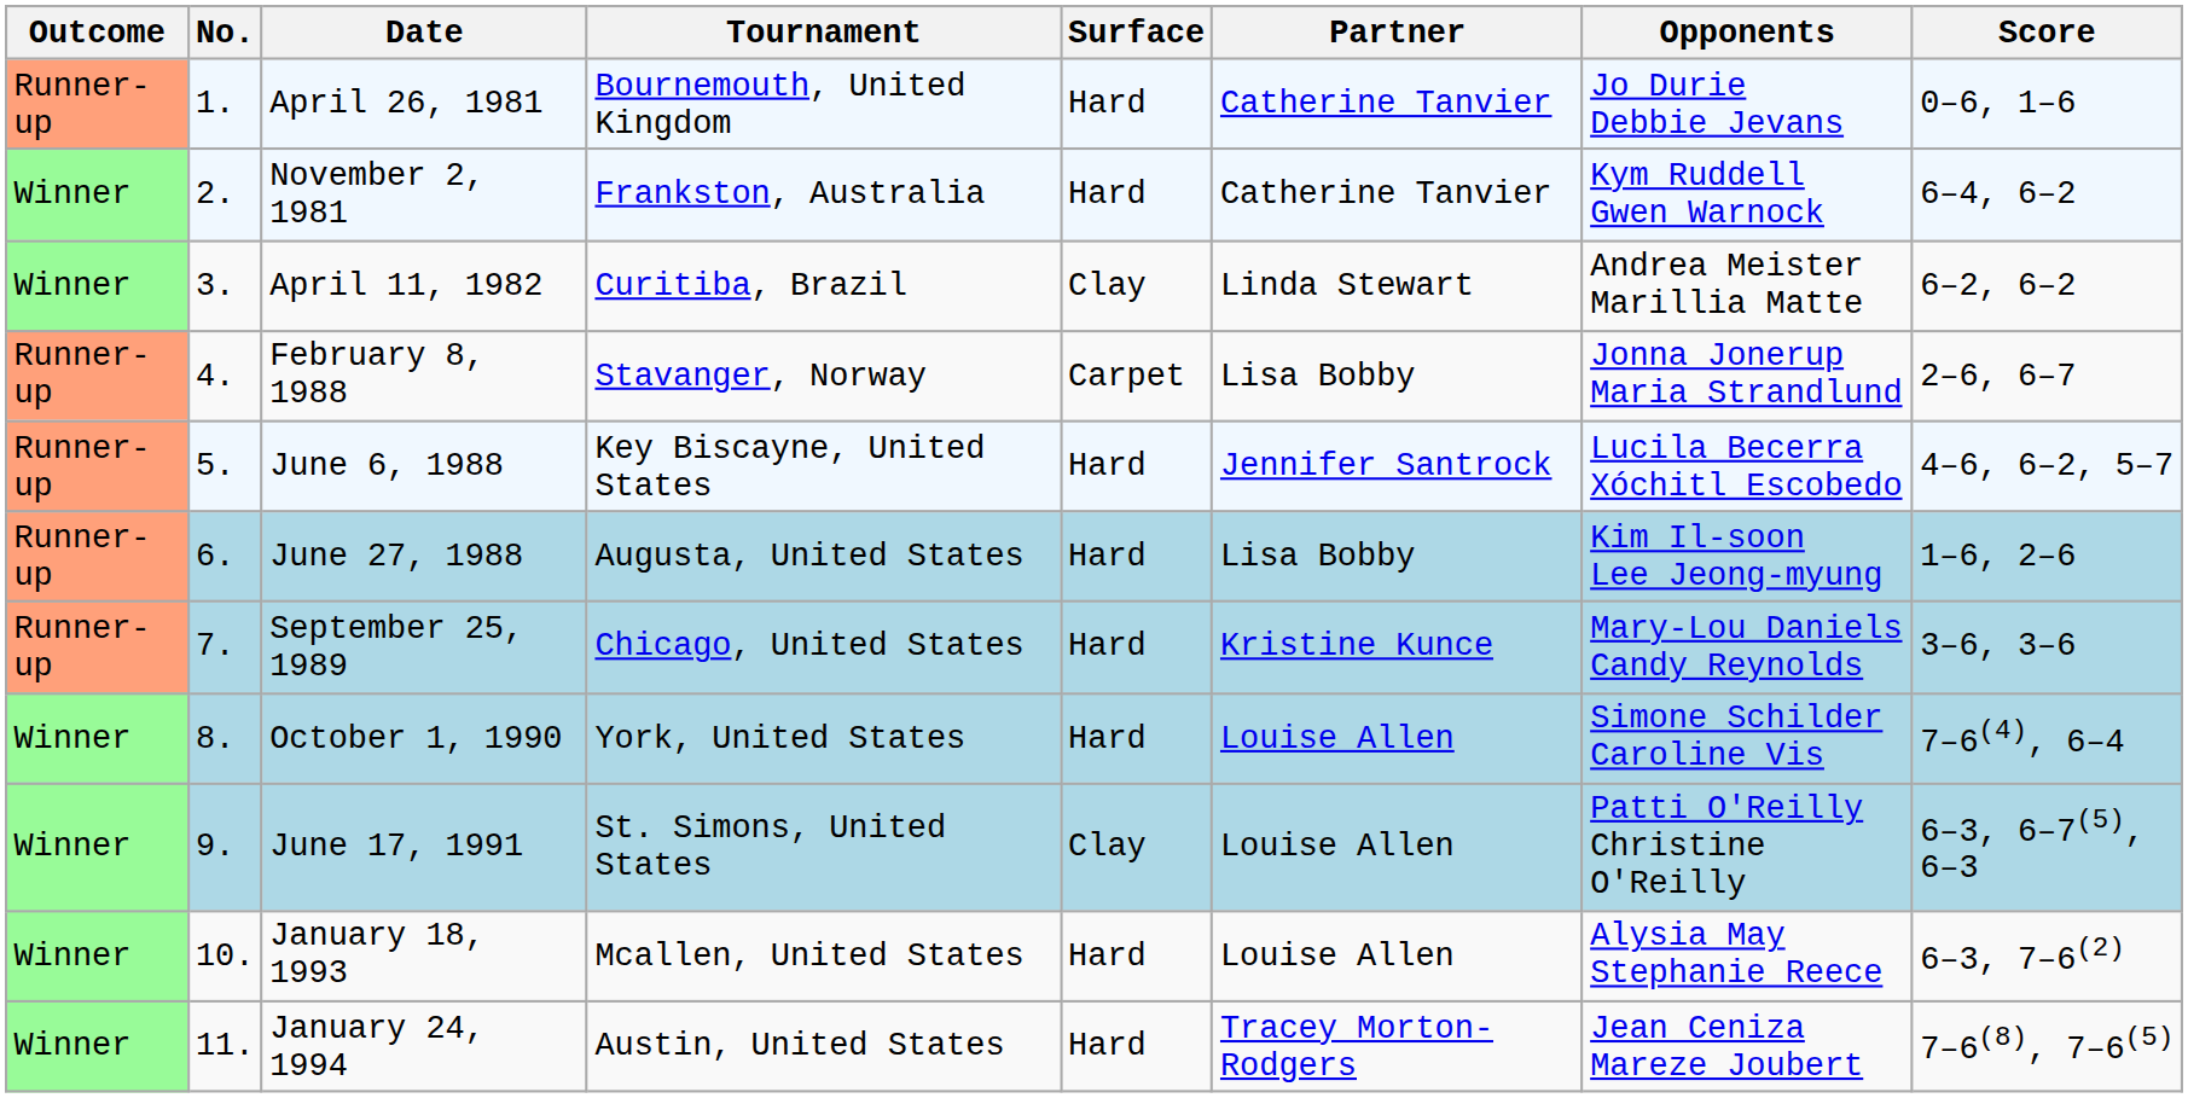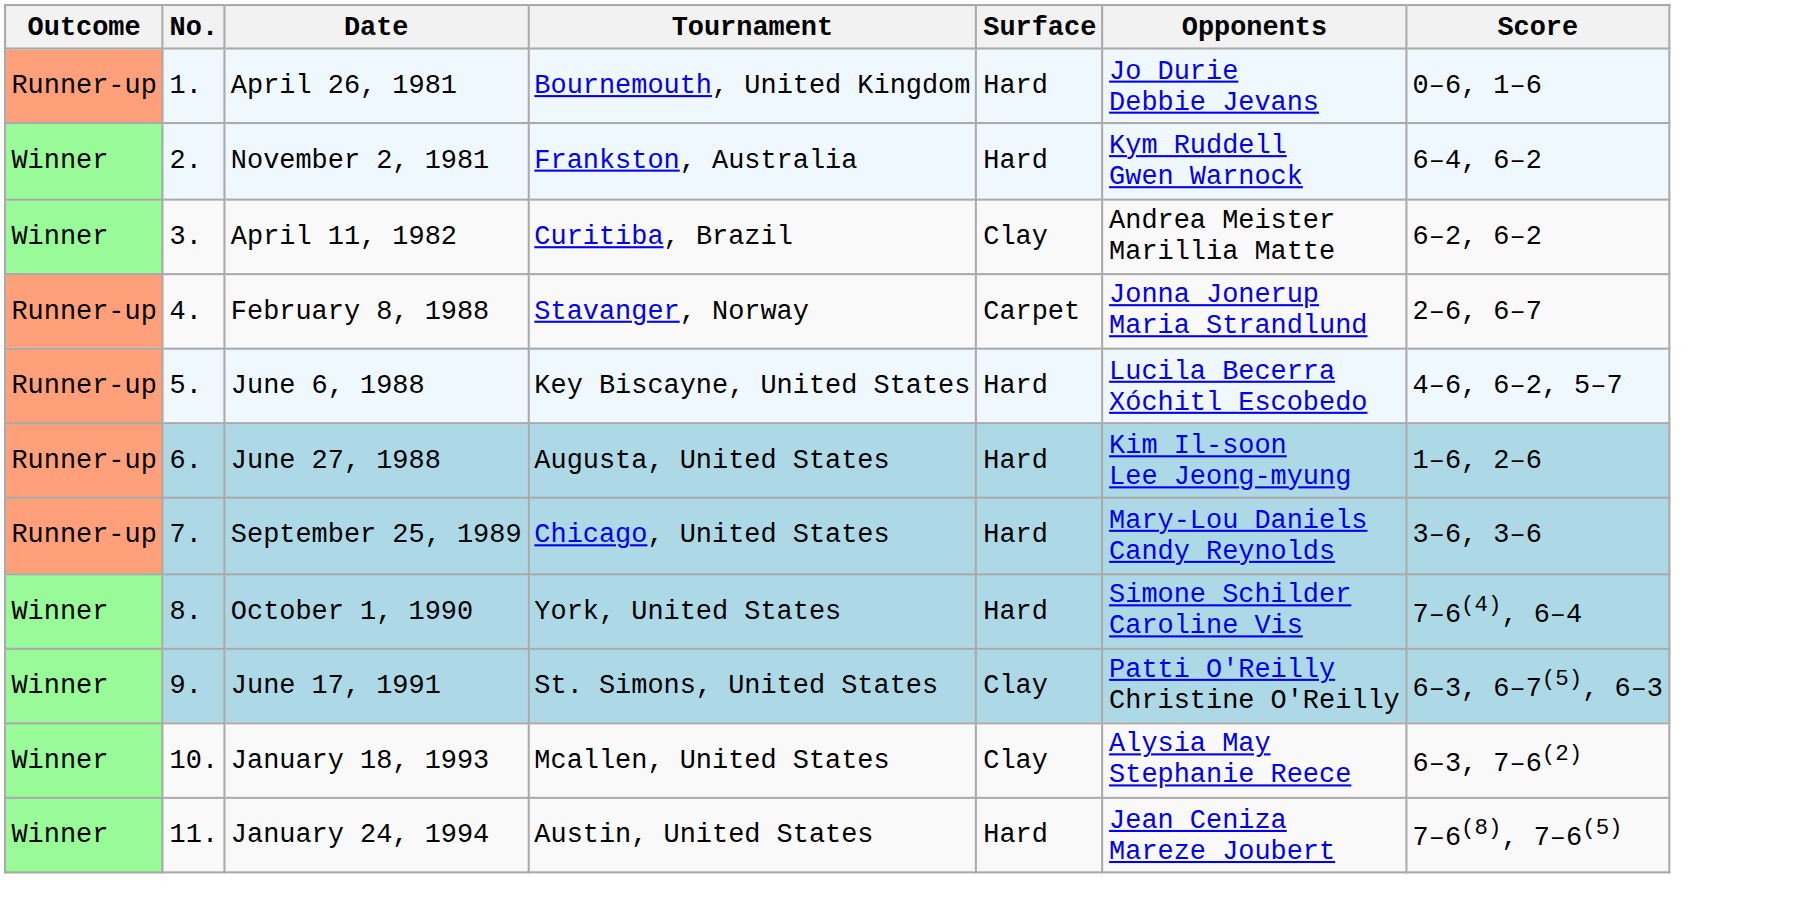- column: Partner | Catherine Tanvier | Catherine Tanvier | Linda Stewart | Lisa Bobby | Jennifer Santrock | Lisa Bobby | Kristine Kunce | Louise Allen | Louise Allen | Louise Allen | Tracey Morton-Rodgers
January 18, 1993 | Surface: Hard -> Clay
